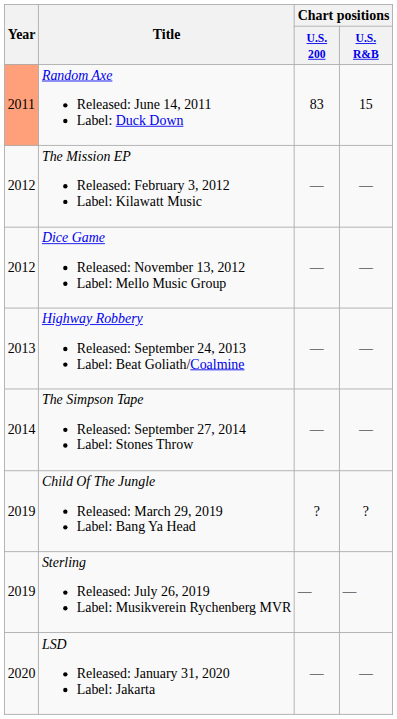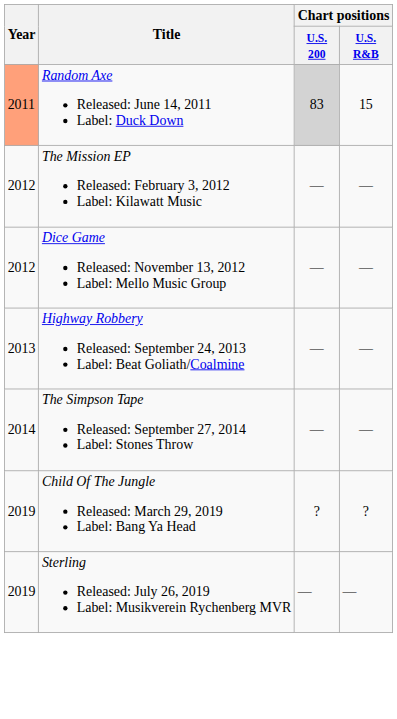Random Axe Released: June 14, 2011 Label: Duck Down | Chart positions / U.S. 200: no background -> lightgrey background
- row: 2020 | LSD Released: January 31, 2020 Label: Jakarta | — | —
